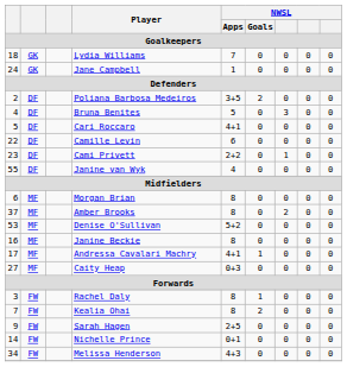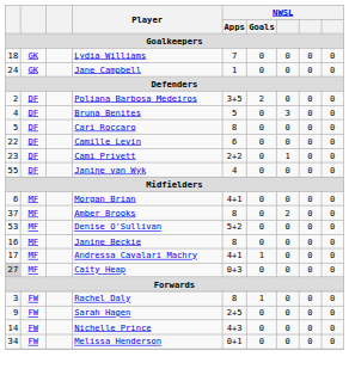Cari Roccaro | NWSL / Apps: 4+1 -> 8
Morgan Brian | NWSL / Apps: 8 -> 4+1
Caity Heap | column 1: no background -> lightgrey background
- row: 7 | FW | Kealia Ohai | 8 | 2 | 0 | 0 | 0
Nichelle Prince | NWSL / Apps: 0+1 -> 4+3
Melissa Henderson | NWSL / Apps: 4+3 -> 0+1
